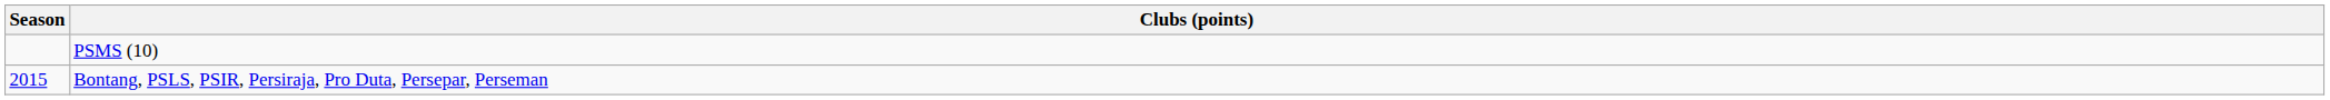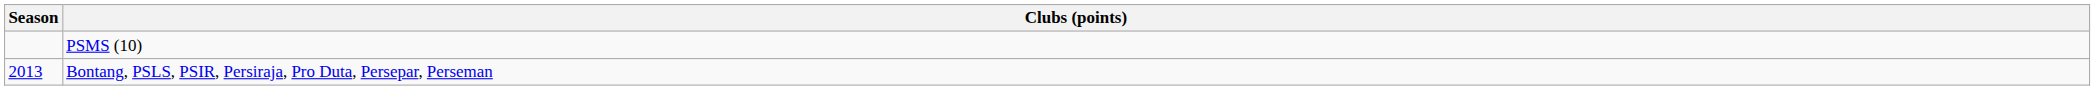Bontang, PSLS, PSIR, Persiraja, Pro Duta, Persepar, Perseman | Season: 2015 -> 2013
